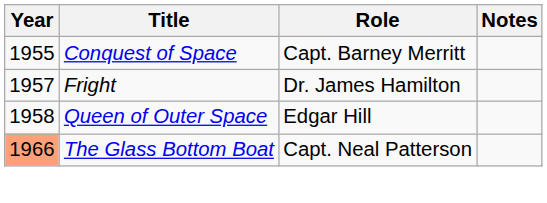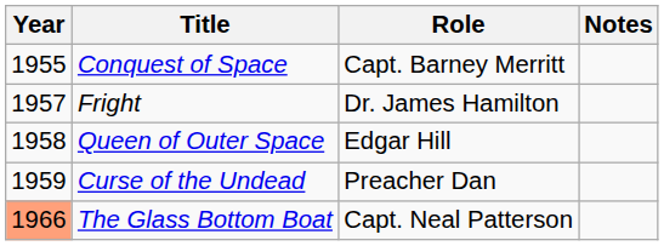+ row: 1959 | Curse of the Undead | Preacher Dan
